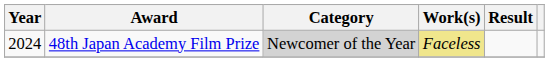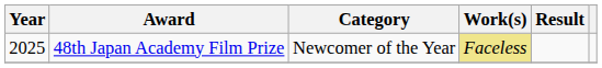48th Japan Academy Film Prize | Year: 2024 -> 2025
48th Japan Academy Film Prize | Category: lightgrey background -> no background
